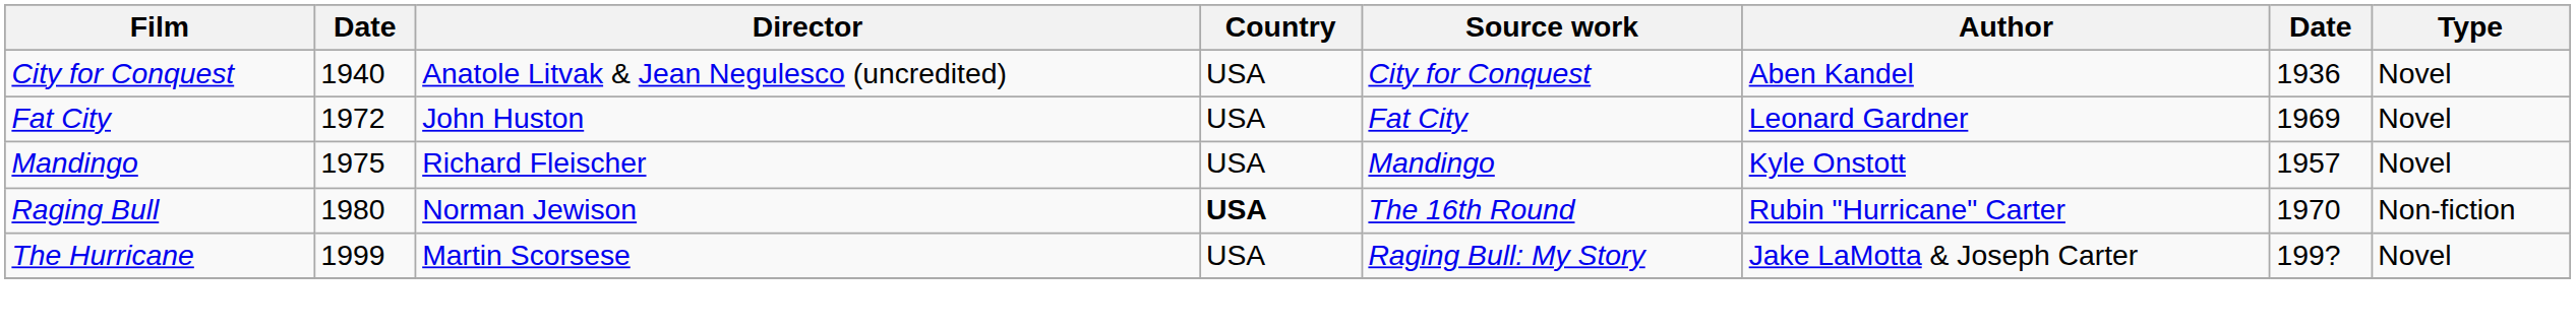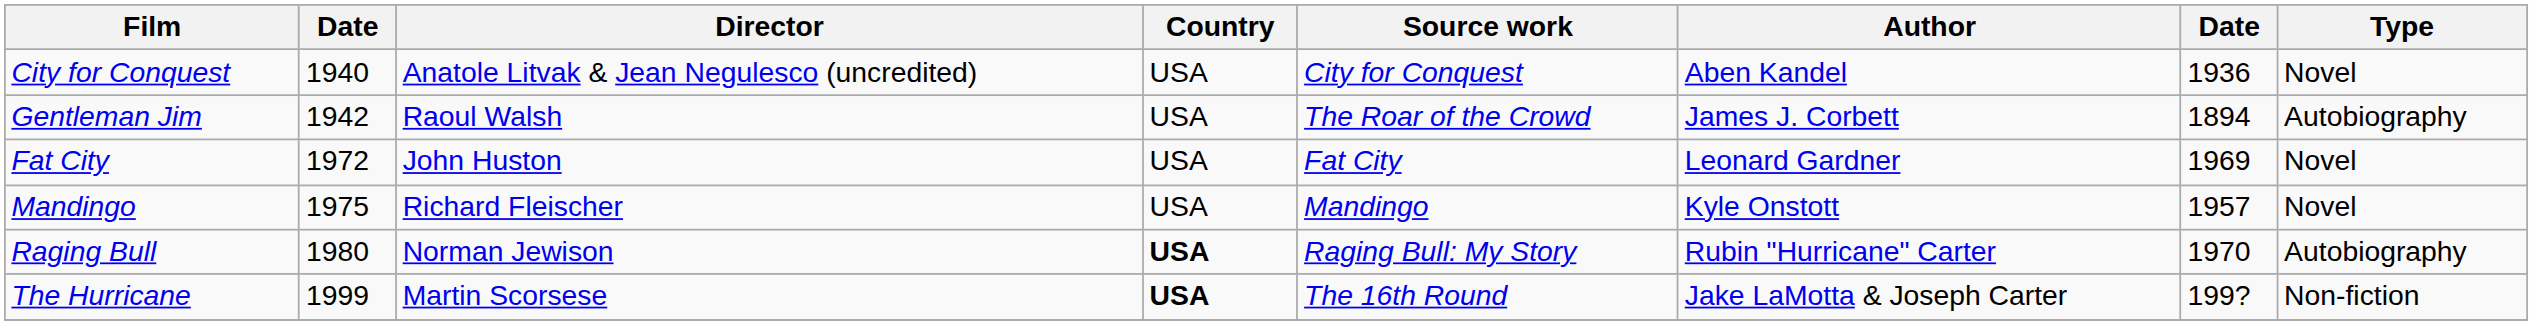+ row: Gentleman Jim | 1942 | Raoul Walsh | USA | The Roar of the Crowd | James J. Corbett | 1894 | Autobiography
Raging Bull | Source work: The 16th Round -> Raging Bull: My Story
Raging Bull | Type: Non-fiction -> Autobiography
The Hurricane | Country: normal -> bold
The Hurricane | Source work: Raging Bull: My Story -> The 16th Round
The Hurricane | Type: Novel -> Non-fiction
